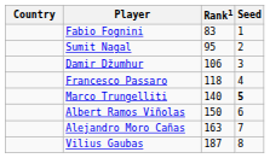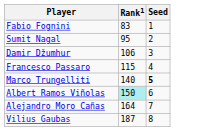- column: Country
Francesco Passaro | Rank1: 118 -> 115
Albert Ramos Viñolas | Rank1: no background -> paleturquoise background
Alejandro Moro Cañas | Rank1: 163 -> 164
